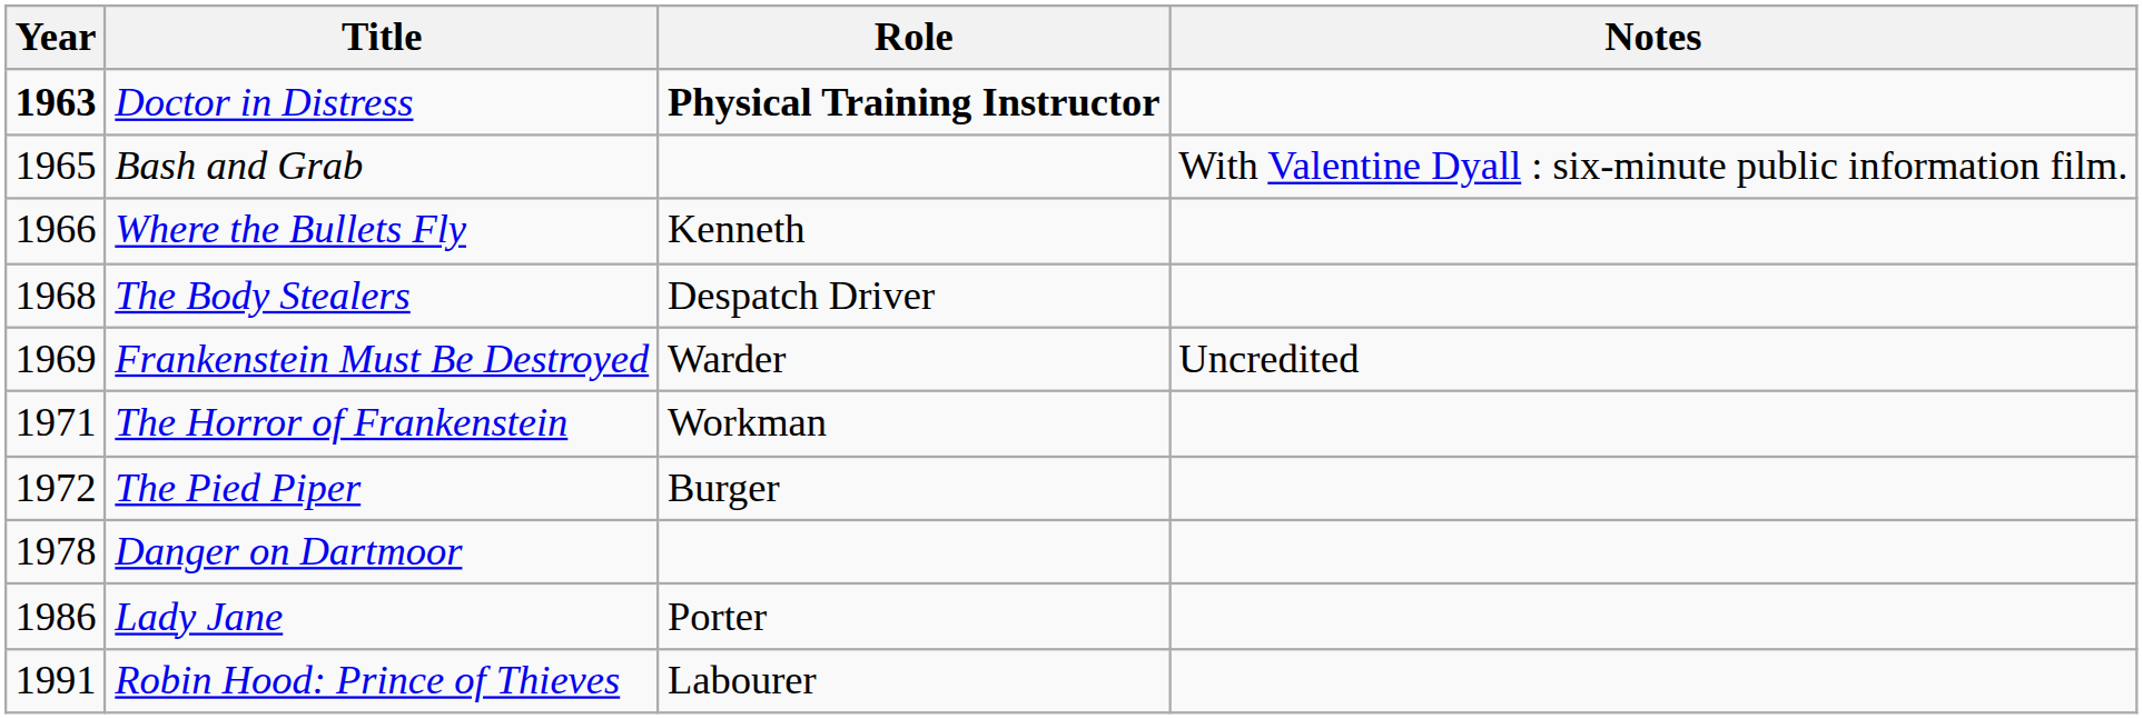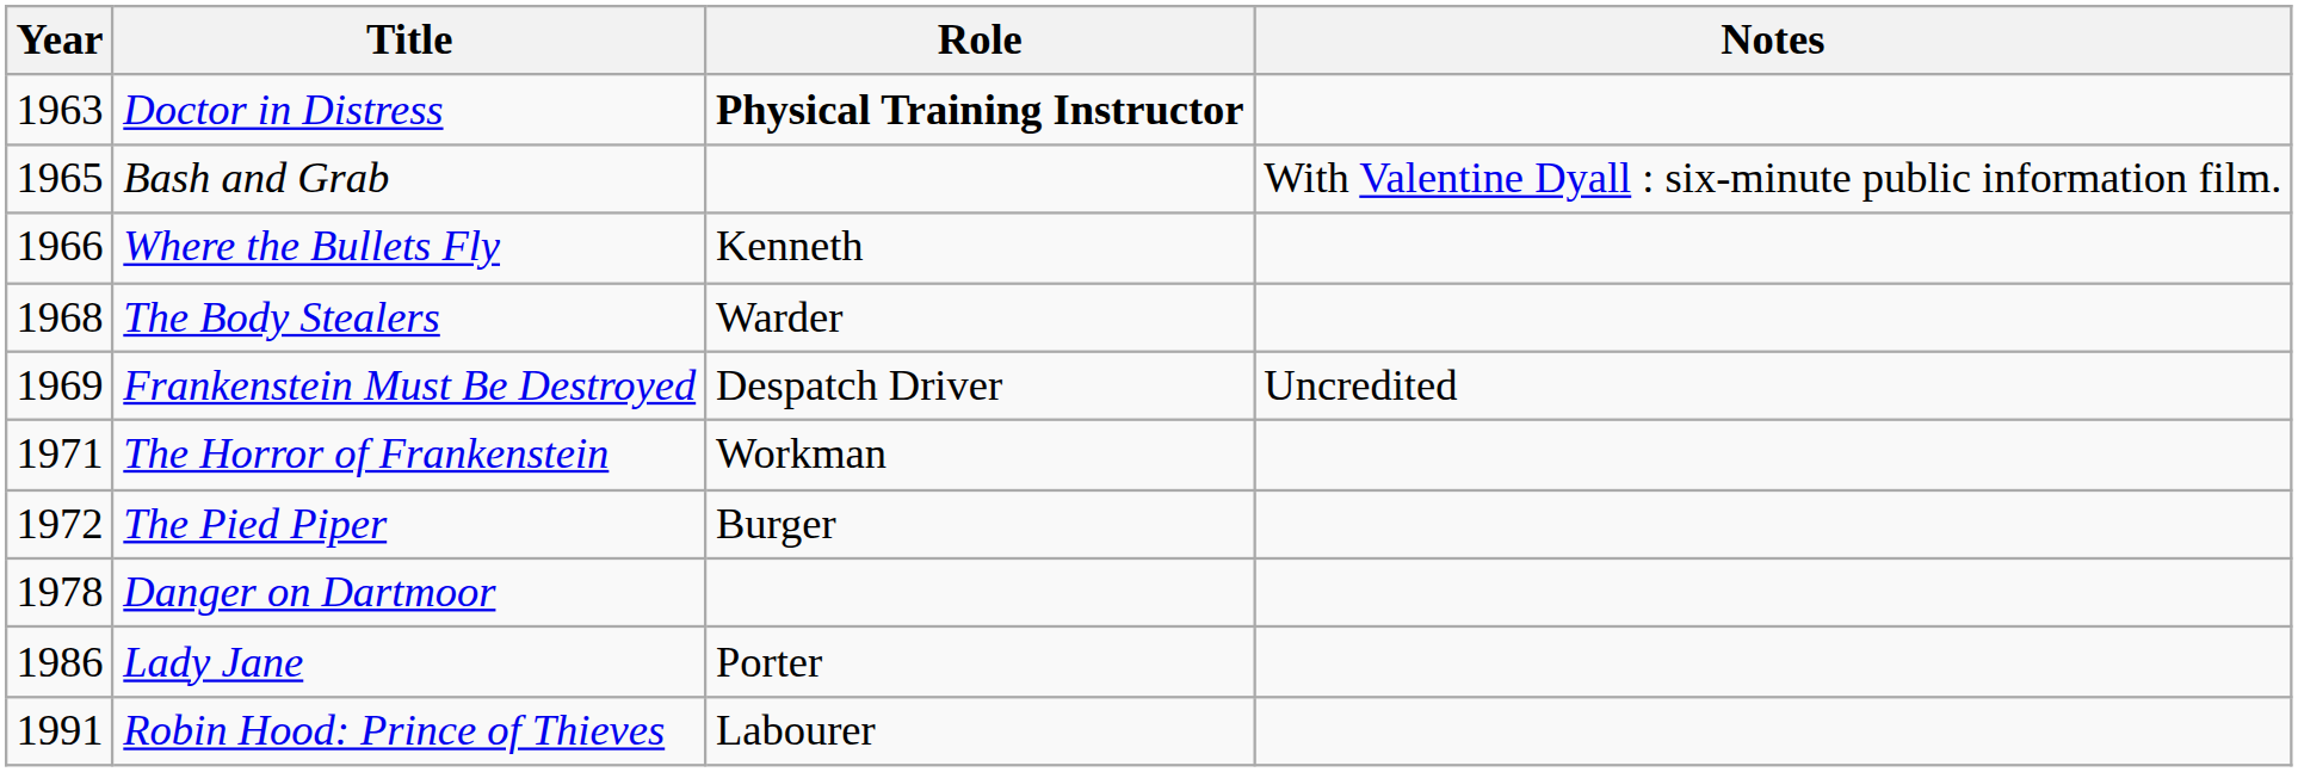Doctor in Distress | Year: bold -> normal
The Body Stealers | Role: Despatch Driver -> Warder
Frankenstein Must Be Destroyed | Role: Warder -> Despatch Driver
